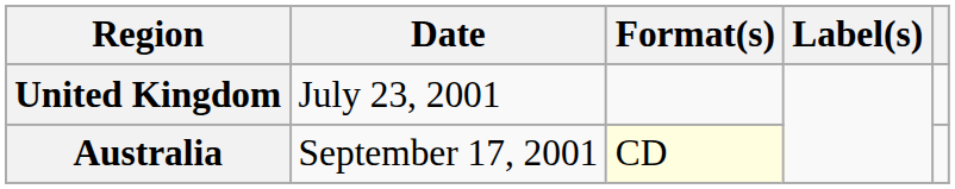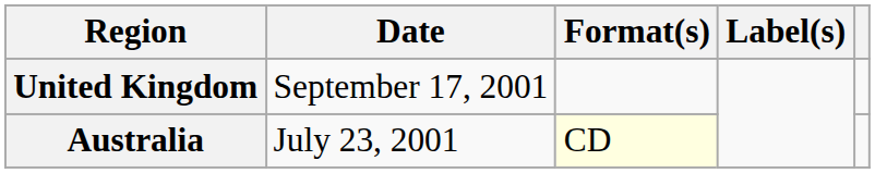United Kingdom | Date: July 23, 2001 -> September 17, 2001
Australia | Date: September 17, 2001 -> July 23, 2001
